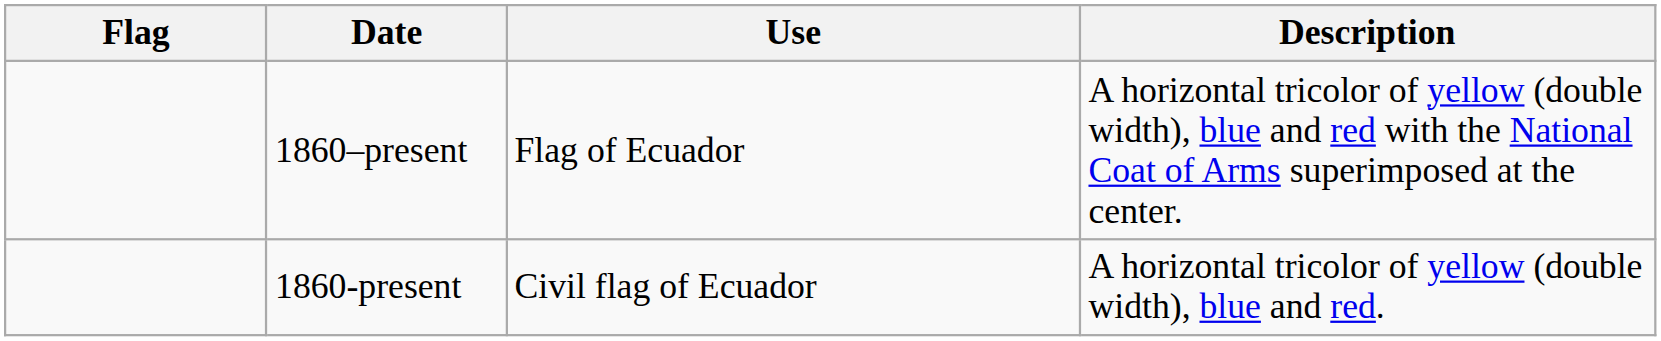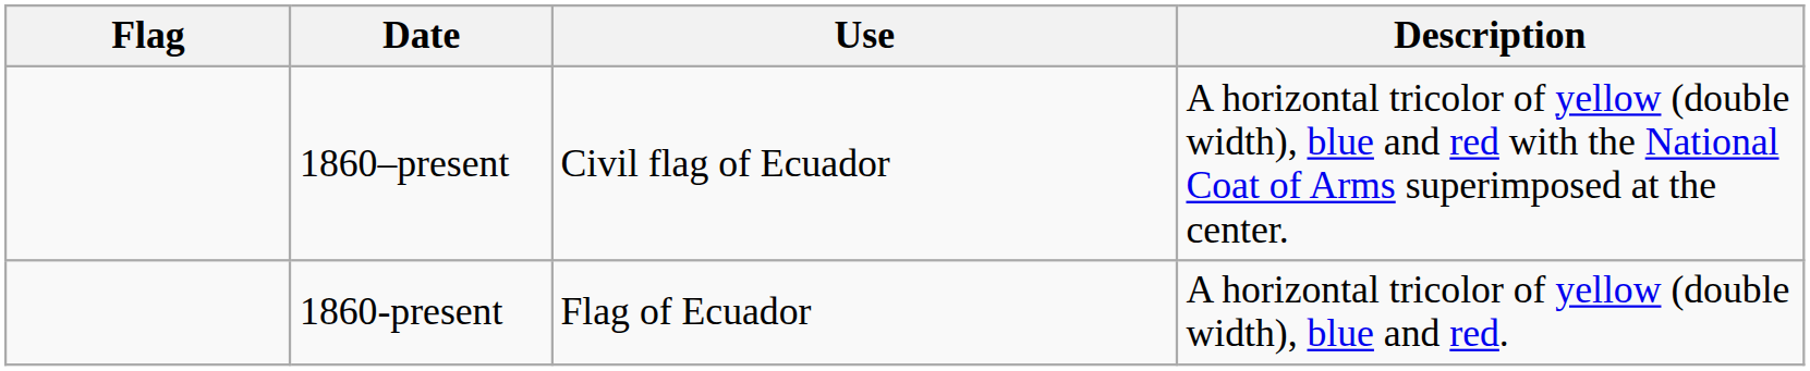1860–present | Use: Flag of Ecuador -> Civil flag of Ecuador
1860-present | Use: Civil flag of Ecuador -> Flag of Ecuador
